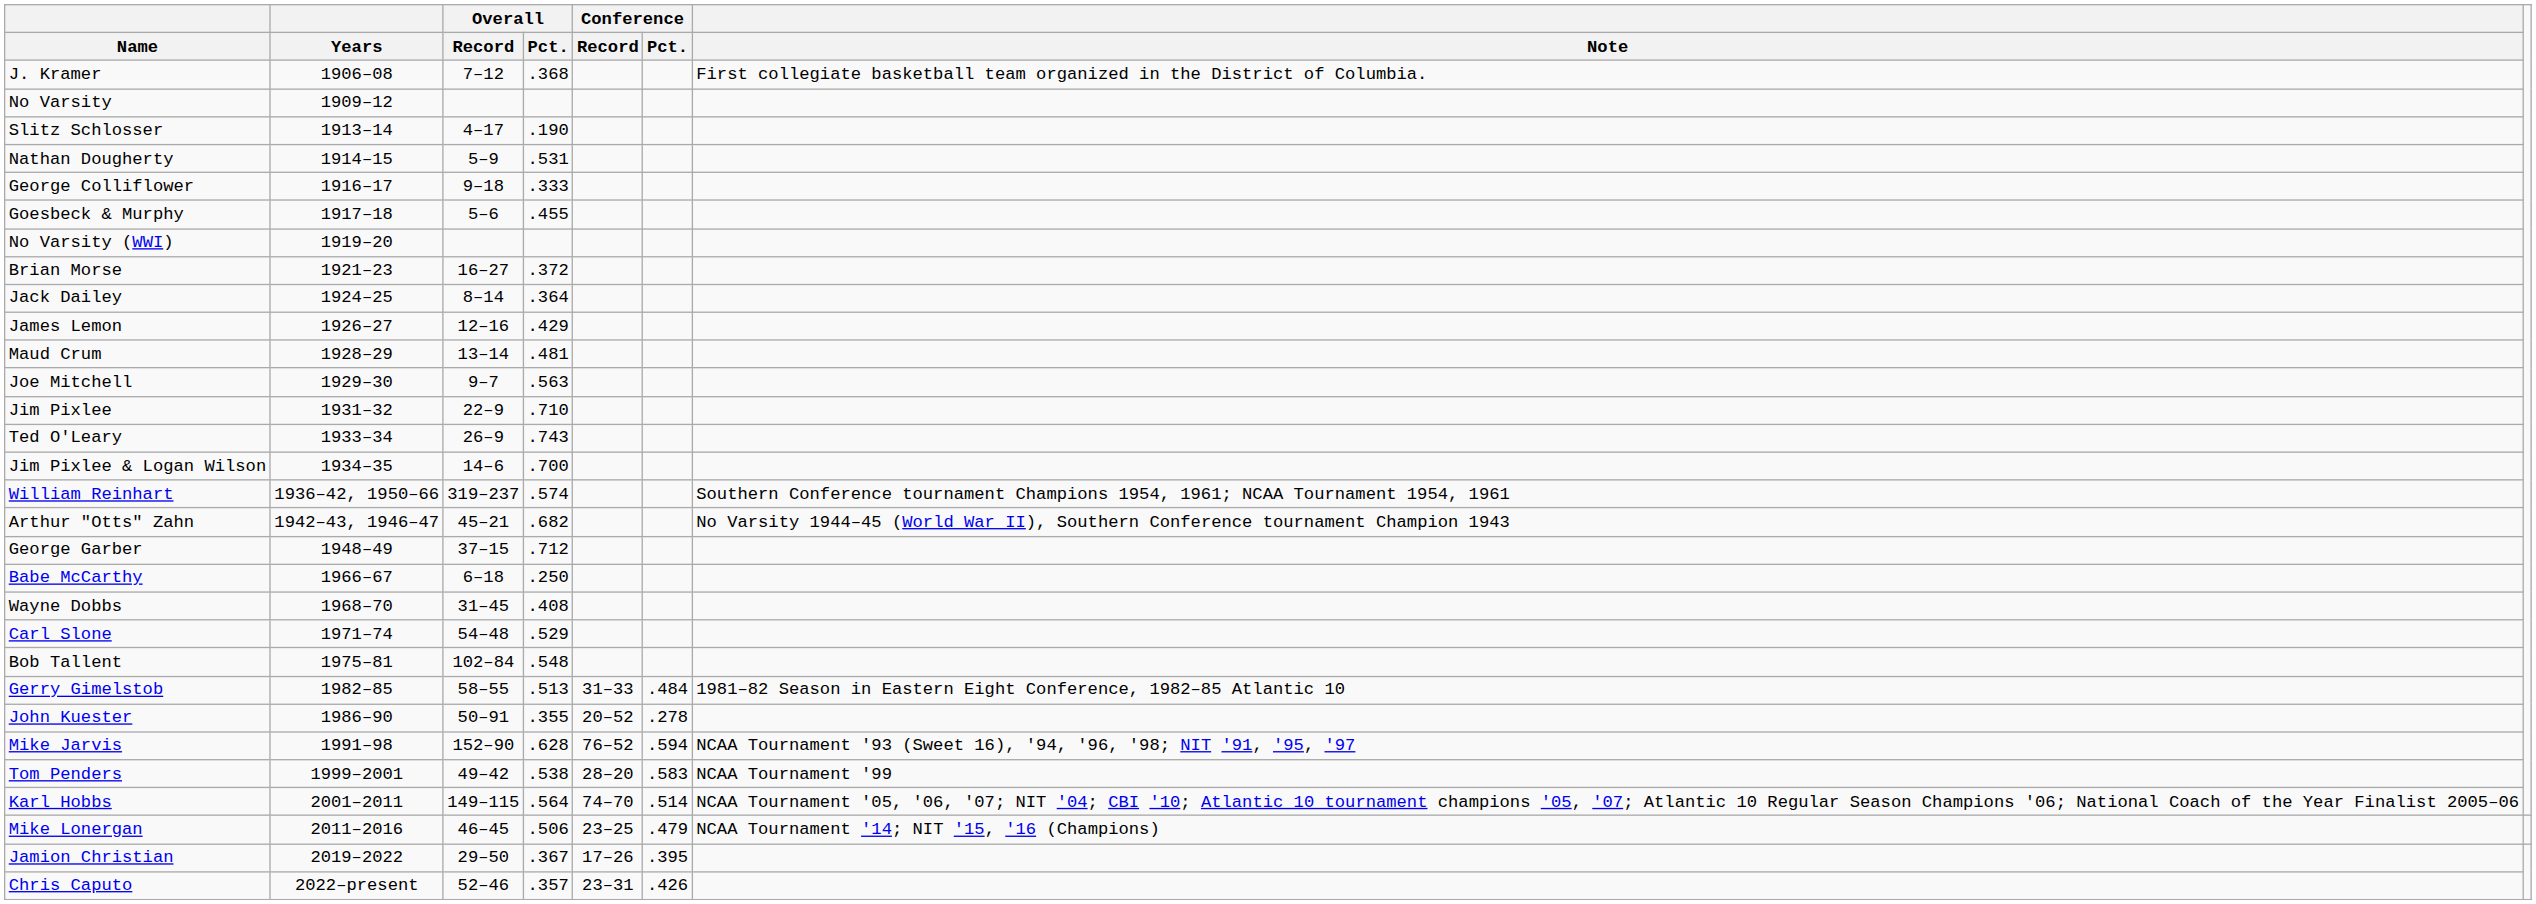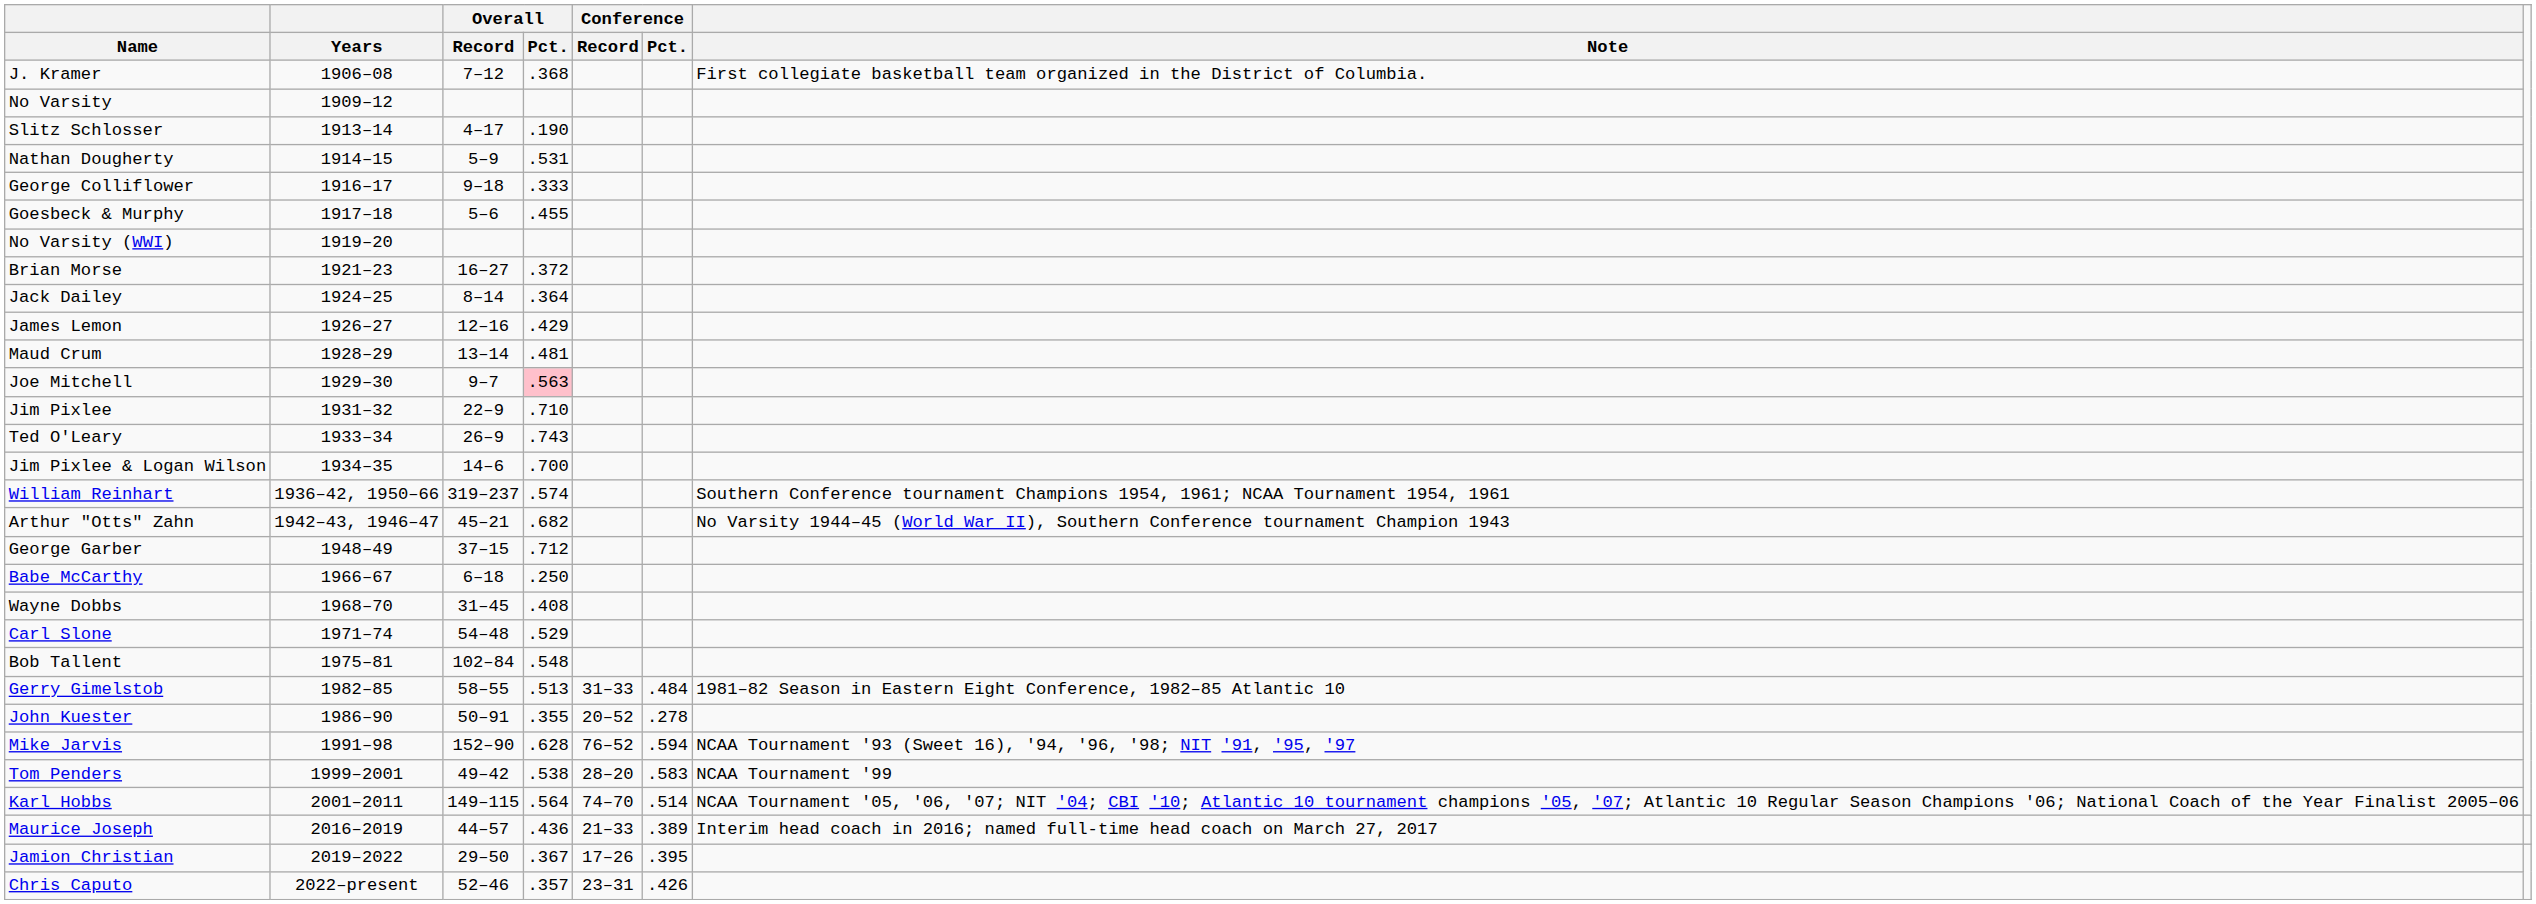Joe Mitchell | Overall / Pct.: no background -> pink background
- row: Mike Lonergan | 2011–2016 | 46–45 | .506 | 23–25 | .479 | NCAA Tournament '14; NIT '15, '16 (Champions)
+ row: Maurice Joseph | 2016–2019 | 44–57 | .436 | 21–33 | .389 | Interim head coach in 2016; named full-time head coach on March 27, 2017
